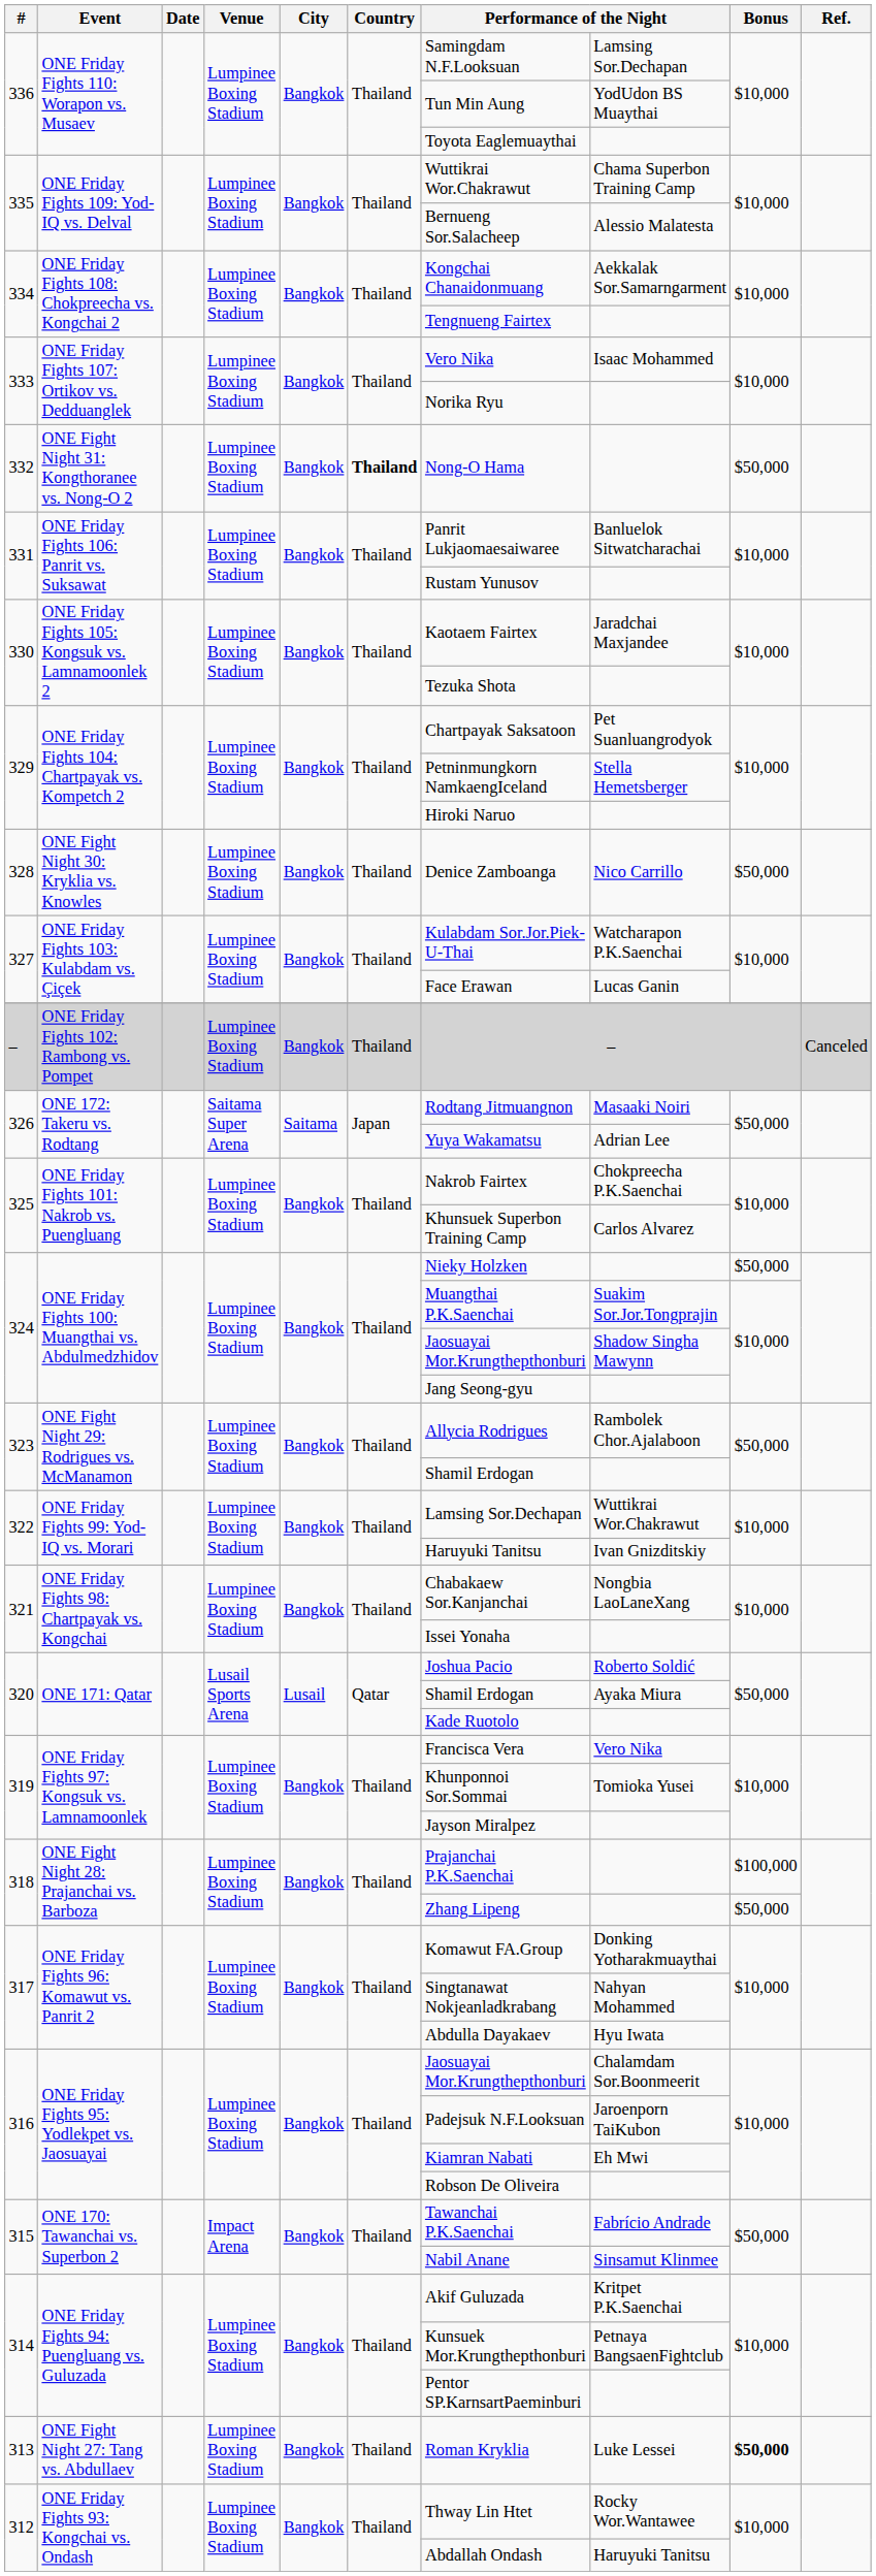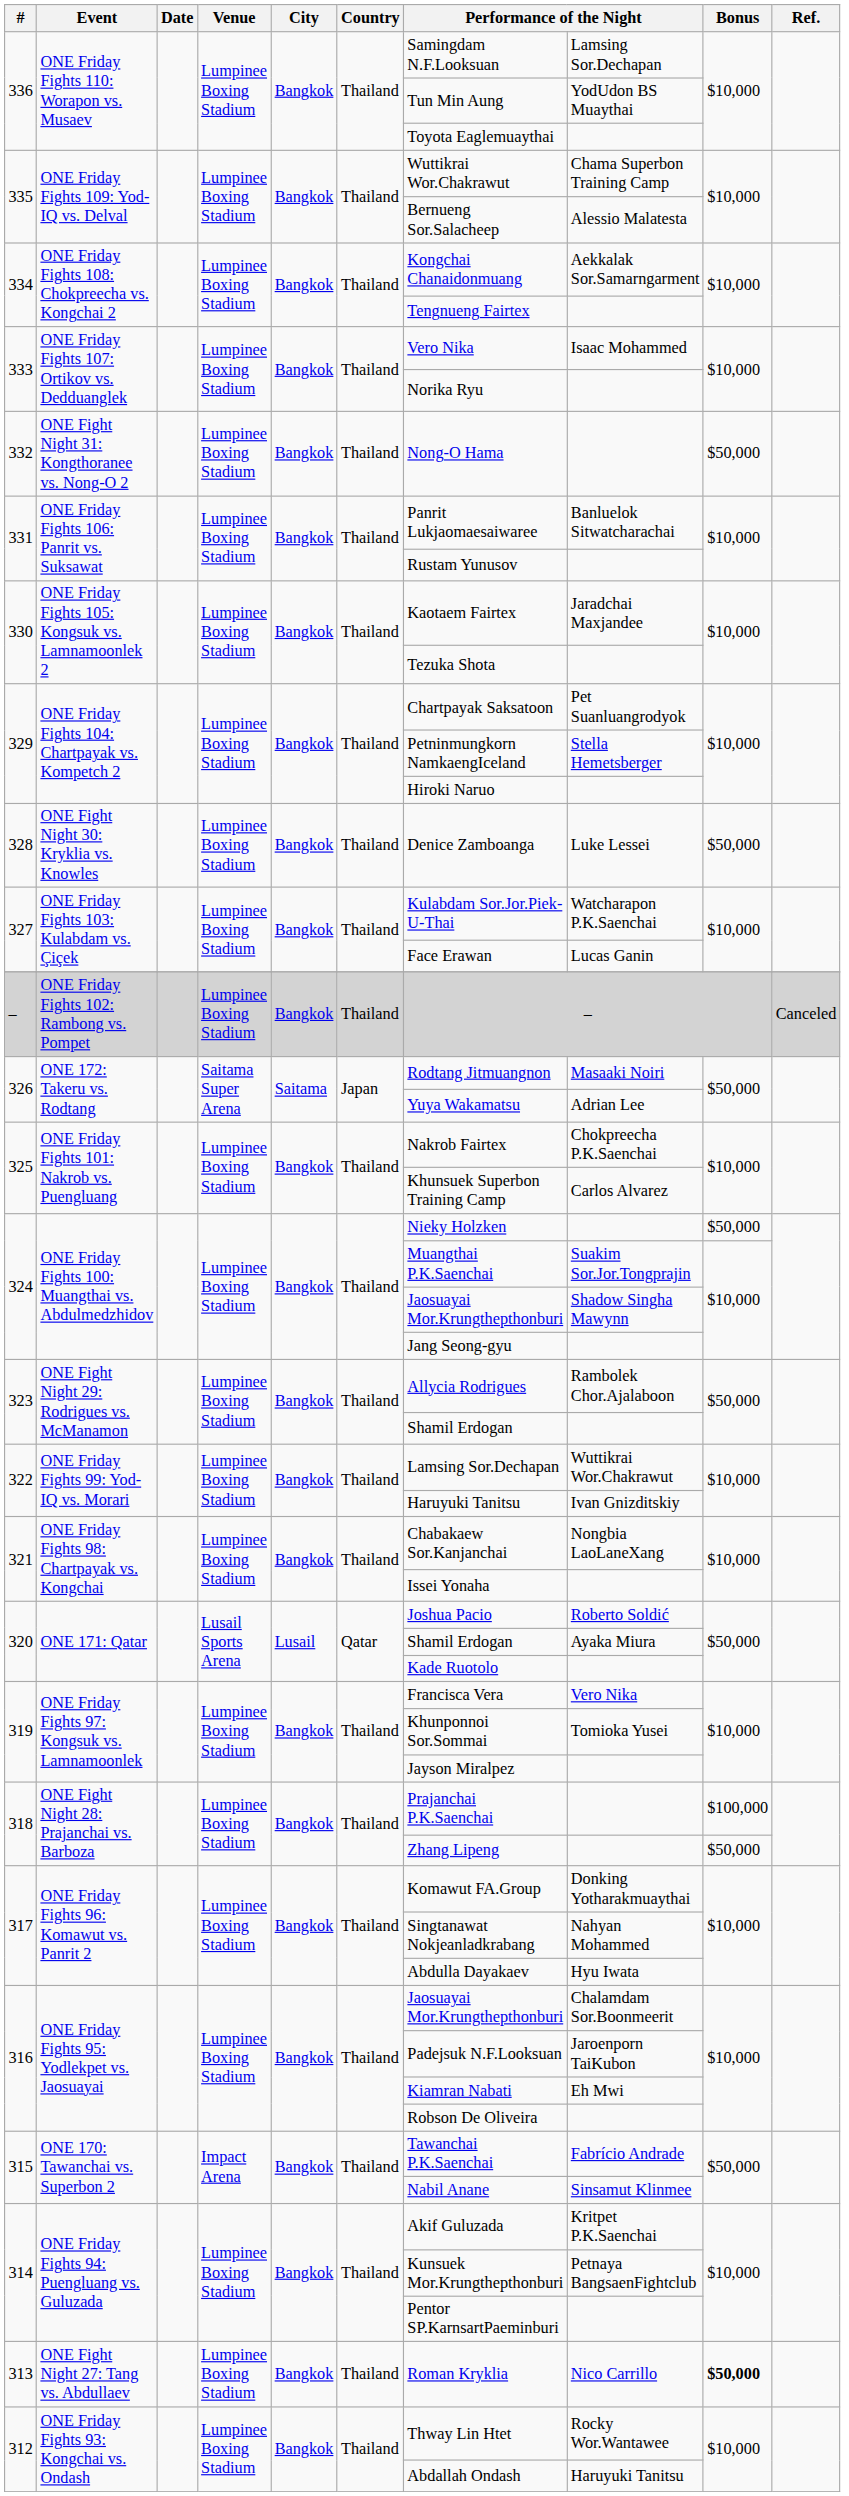332 | Country: bold -> normal
328 | column 8: Nico Carrillo -> Luke Lessei
313 | column 8: Luke Lessei -> Nico Carrillo
